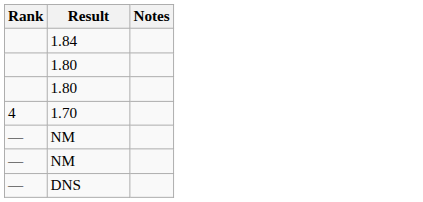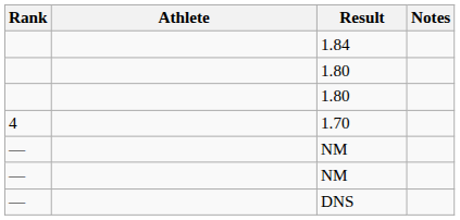+ column: Athlete
